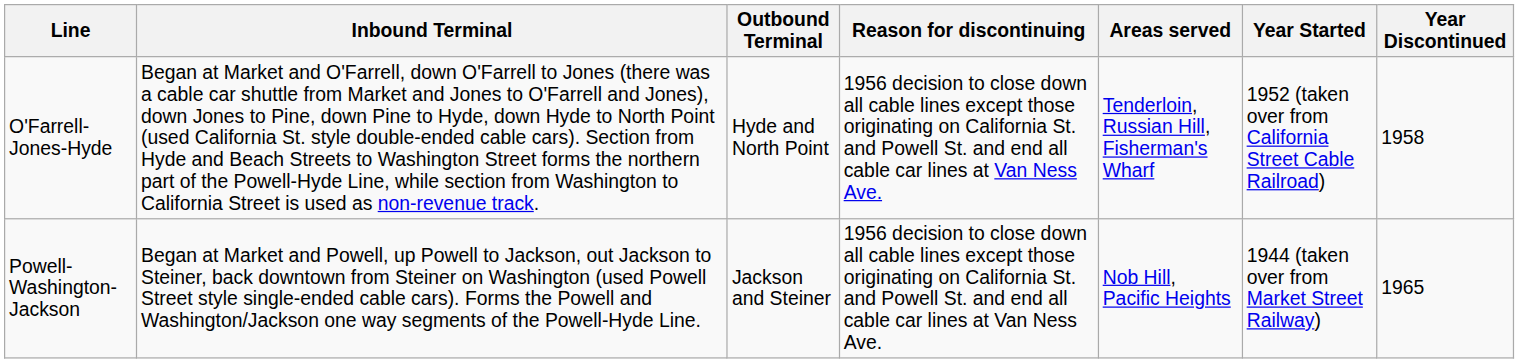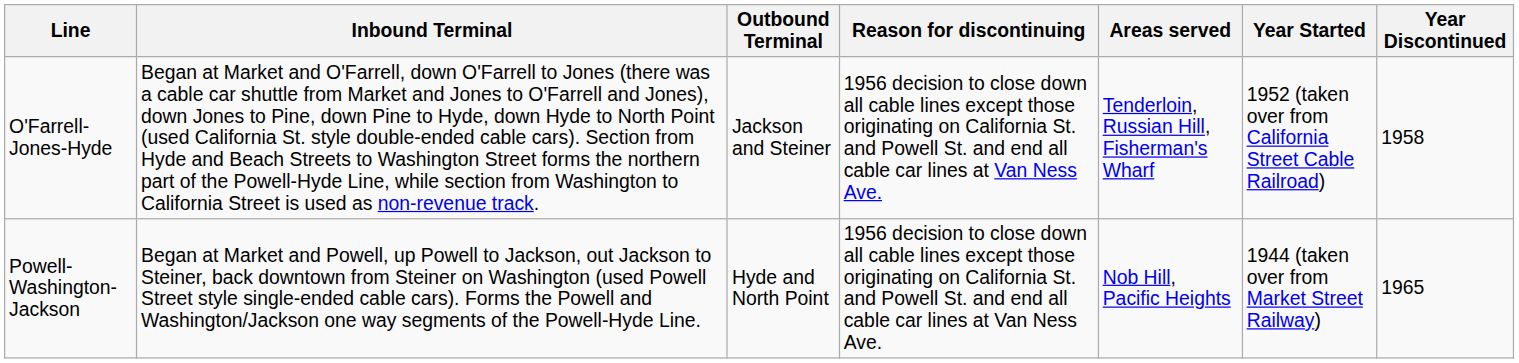O'Farrell-Jones-Hyde | Outbound Terminal: Hyde and North Point -> Jackson and Steiner
Powell-Washington-Jackson | Outbound Terminal: Jackson and Steiner -> Hyde and North Point
